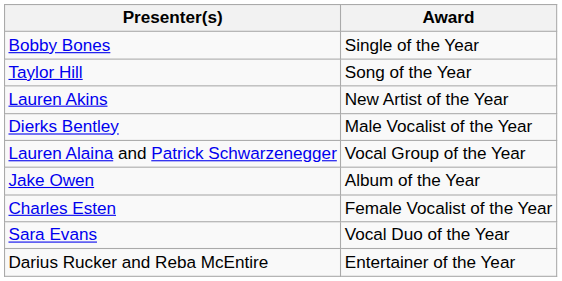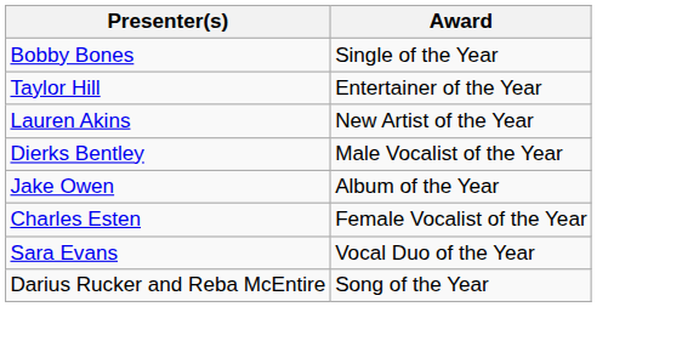Taylor Hill | Award: Song of the Year -> Entertainer of the Year
- row: Lauren Alaina and Patrick Schwarzenegger | Vocal Group of the Year
Darius Rucker and Reba McEntire | Award: Entertainer of the Year -> Song of the Year
